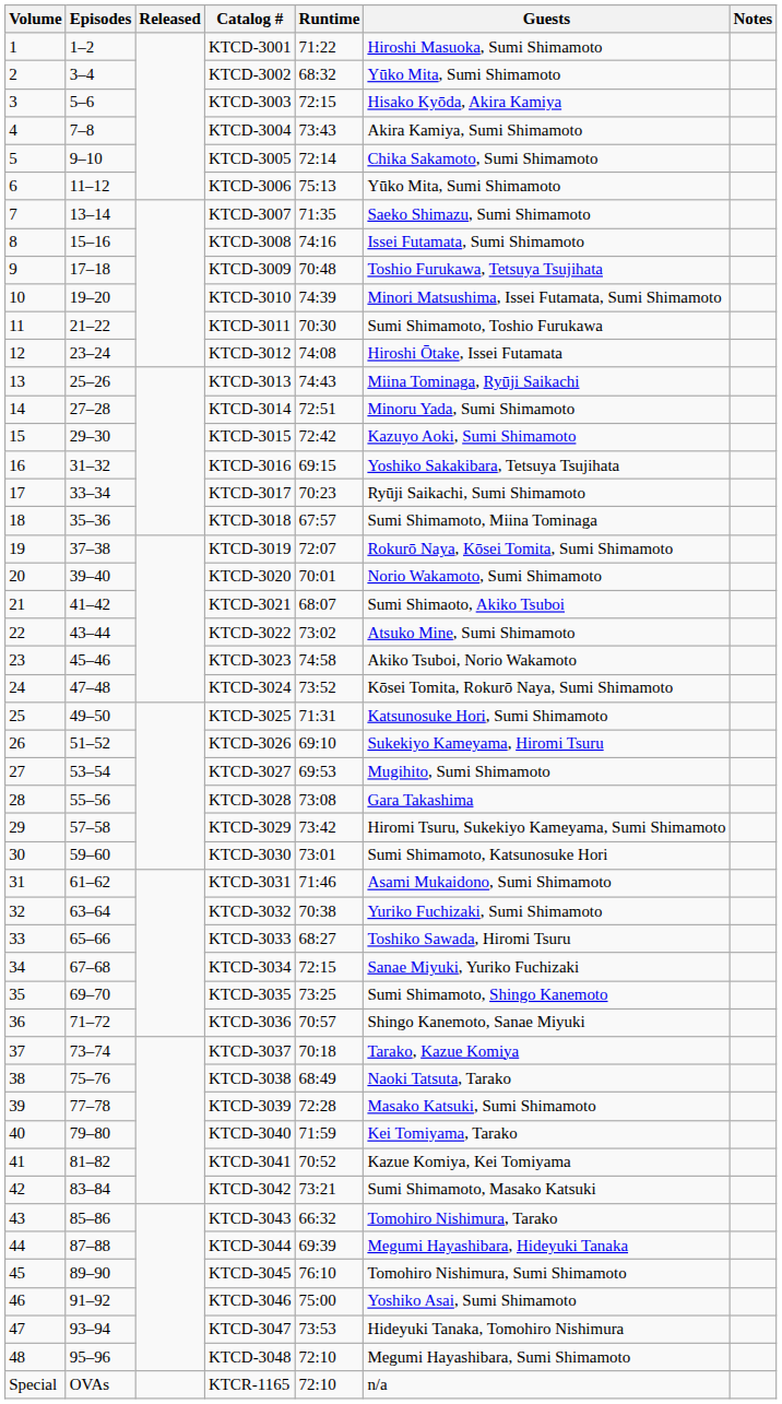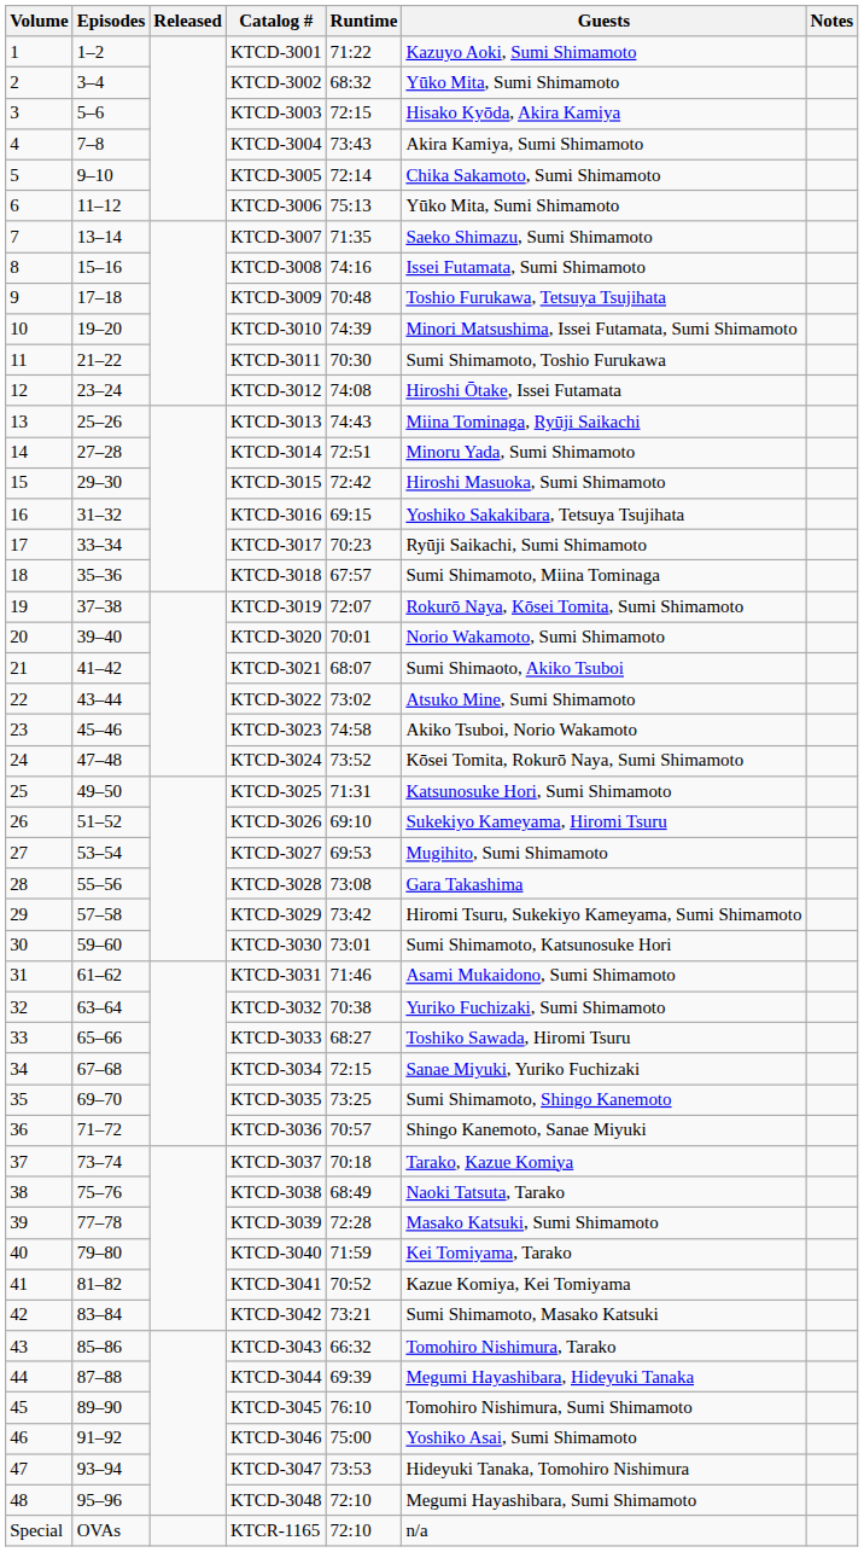KTCD-3001 | Guests: Hiroshi Masuoka, Sumi Shimamoto -> Kazuyo Aoki, Sumi Shimamoto
KTCD-3015 | Guests: Kazuyo Aoki, Sumi Shimamoto -> Hiroshi Masuoka, Sumi Shimamoto
